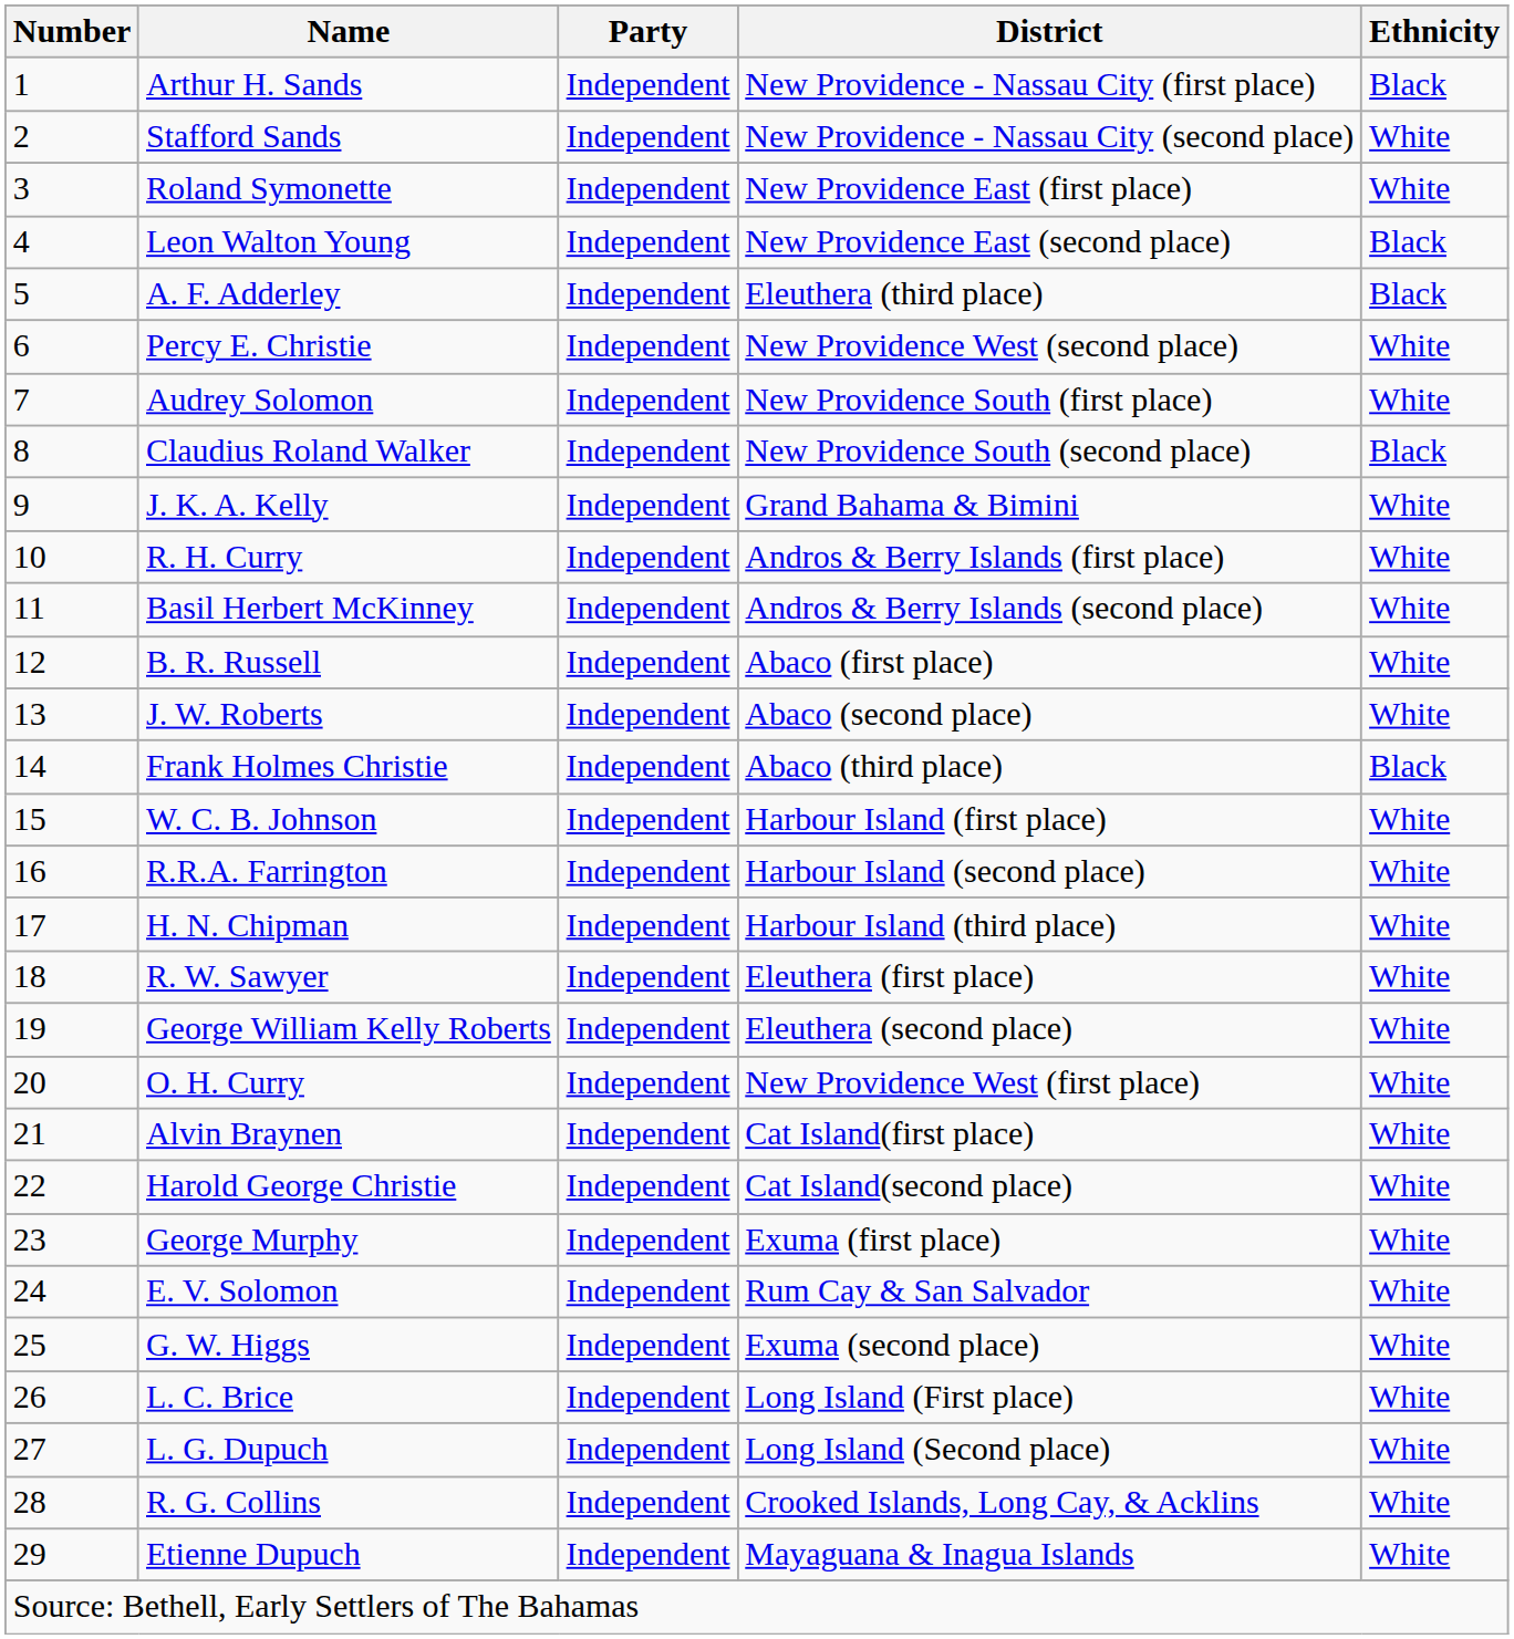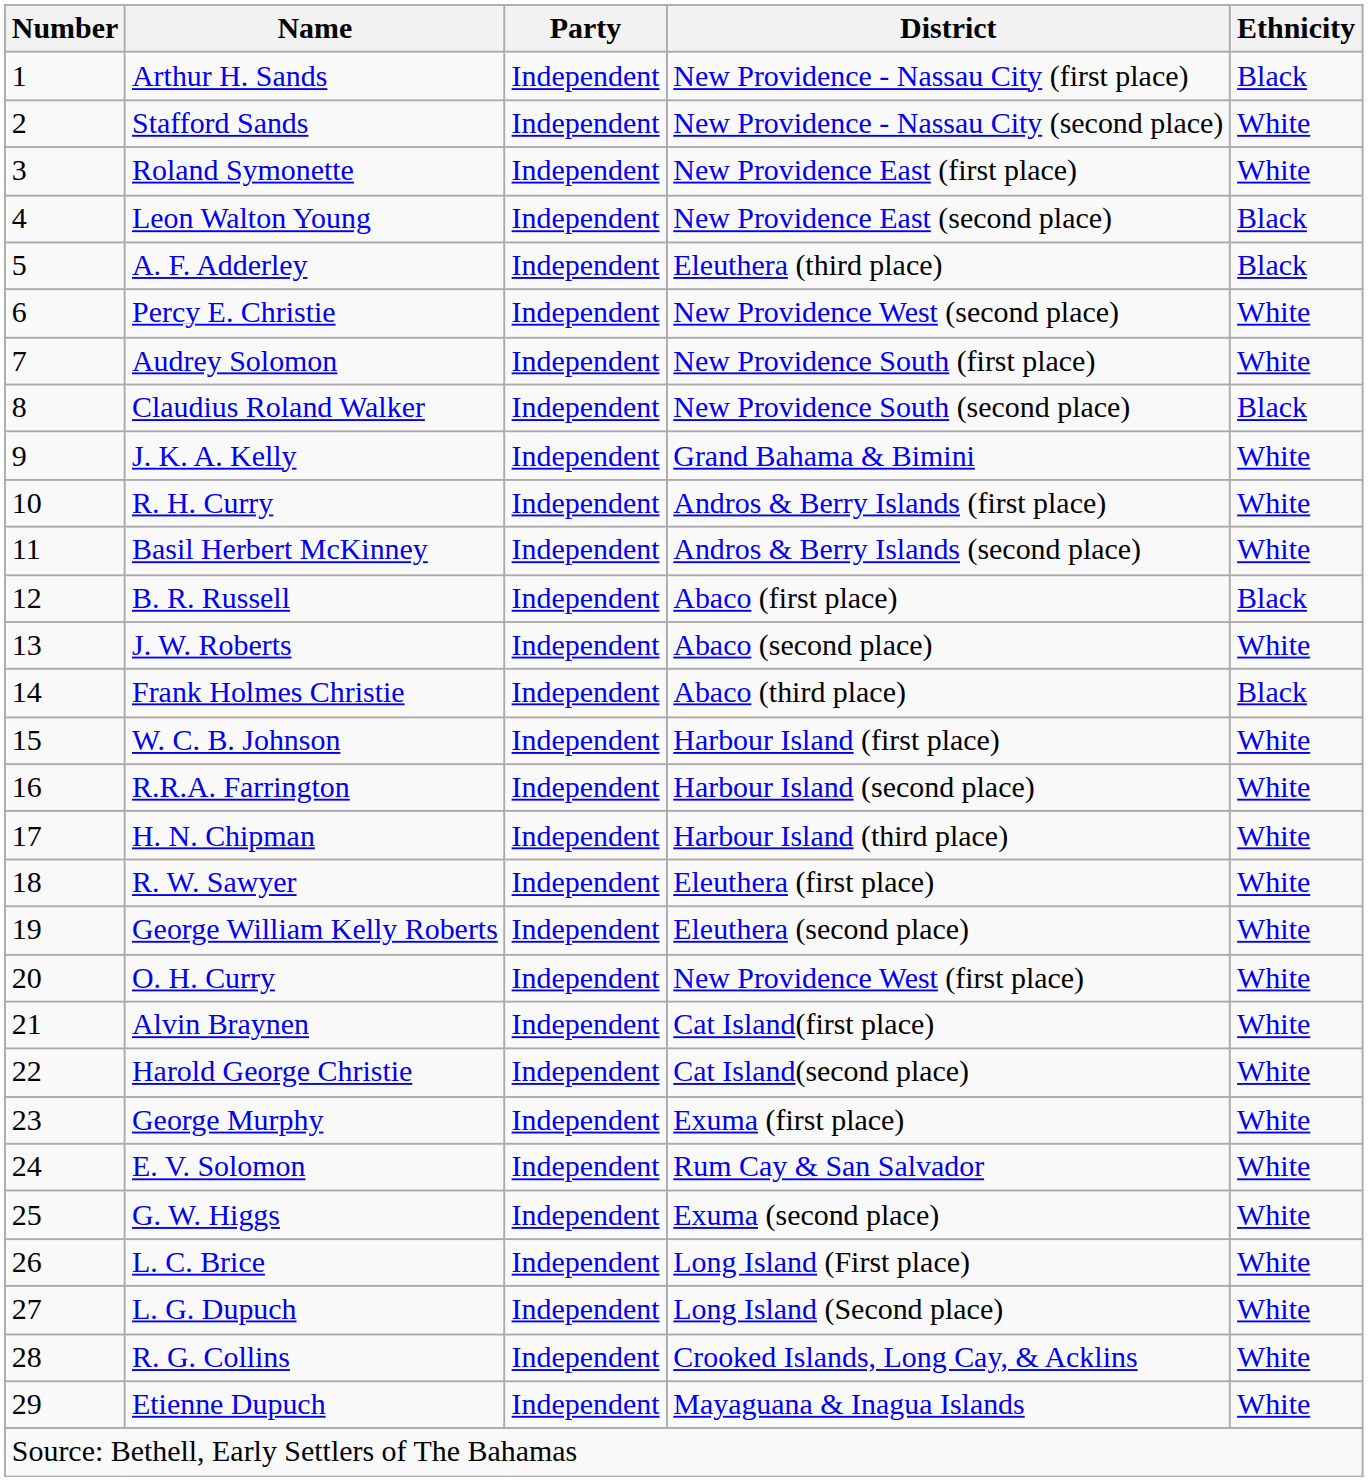B. R. Russell | Ethnicity: White -> Black
